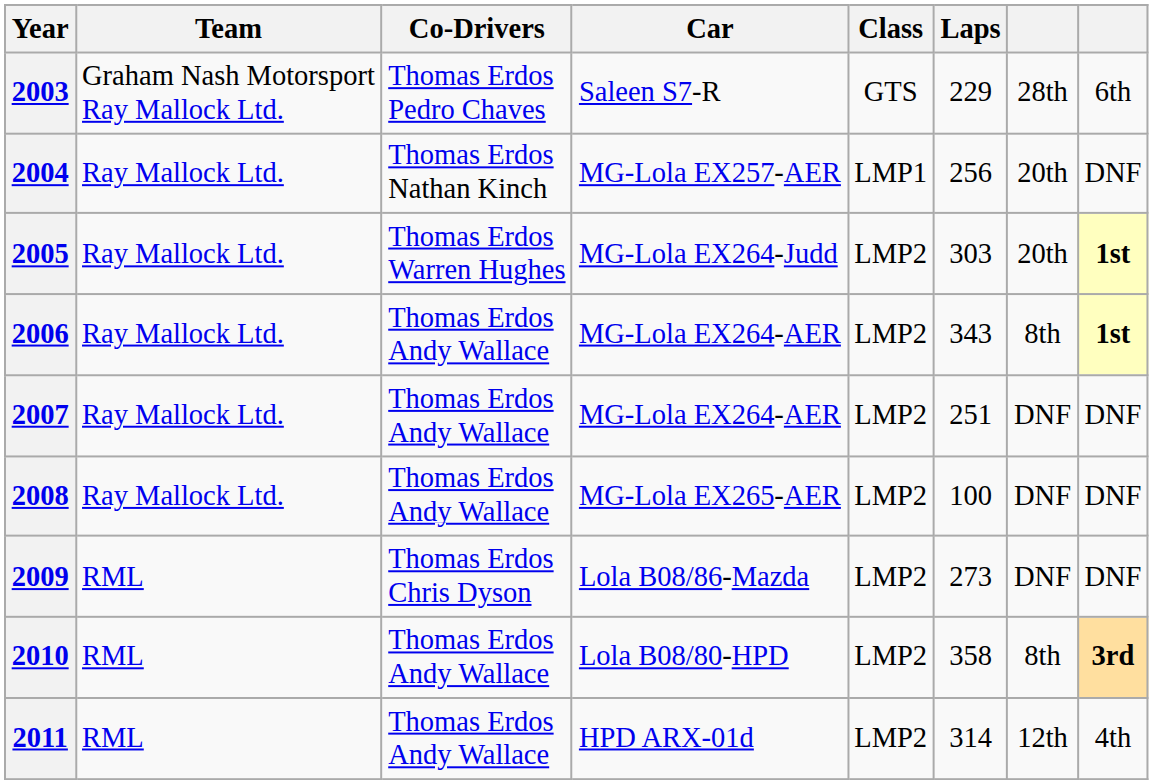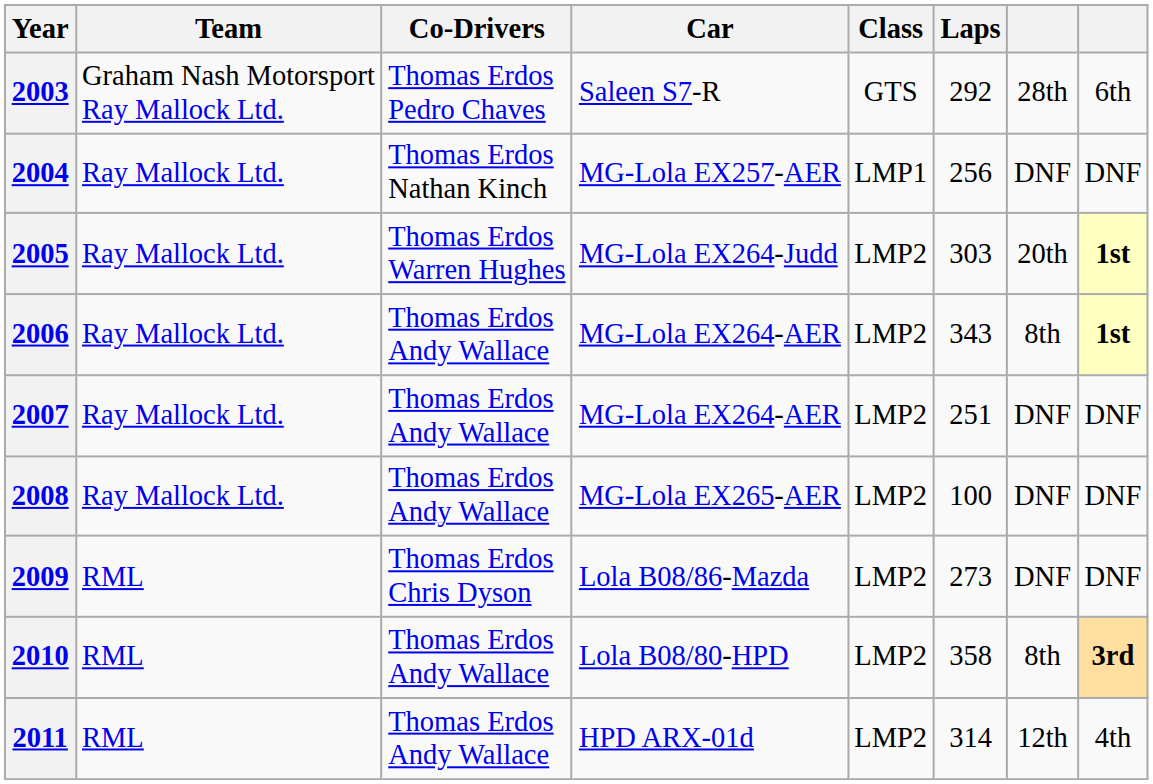2003 | Laps: 229 -> 292
2004 | column 7: 20th -> DNF
